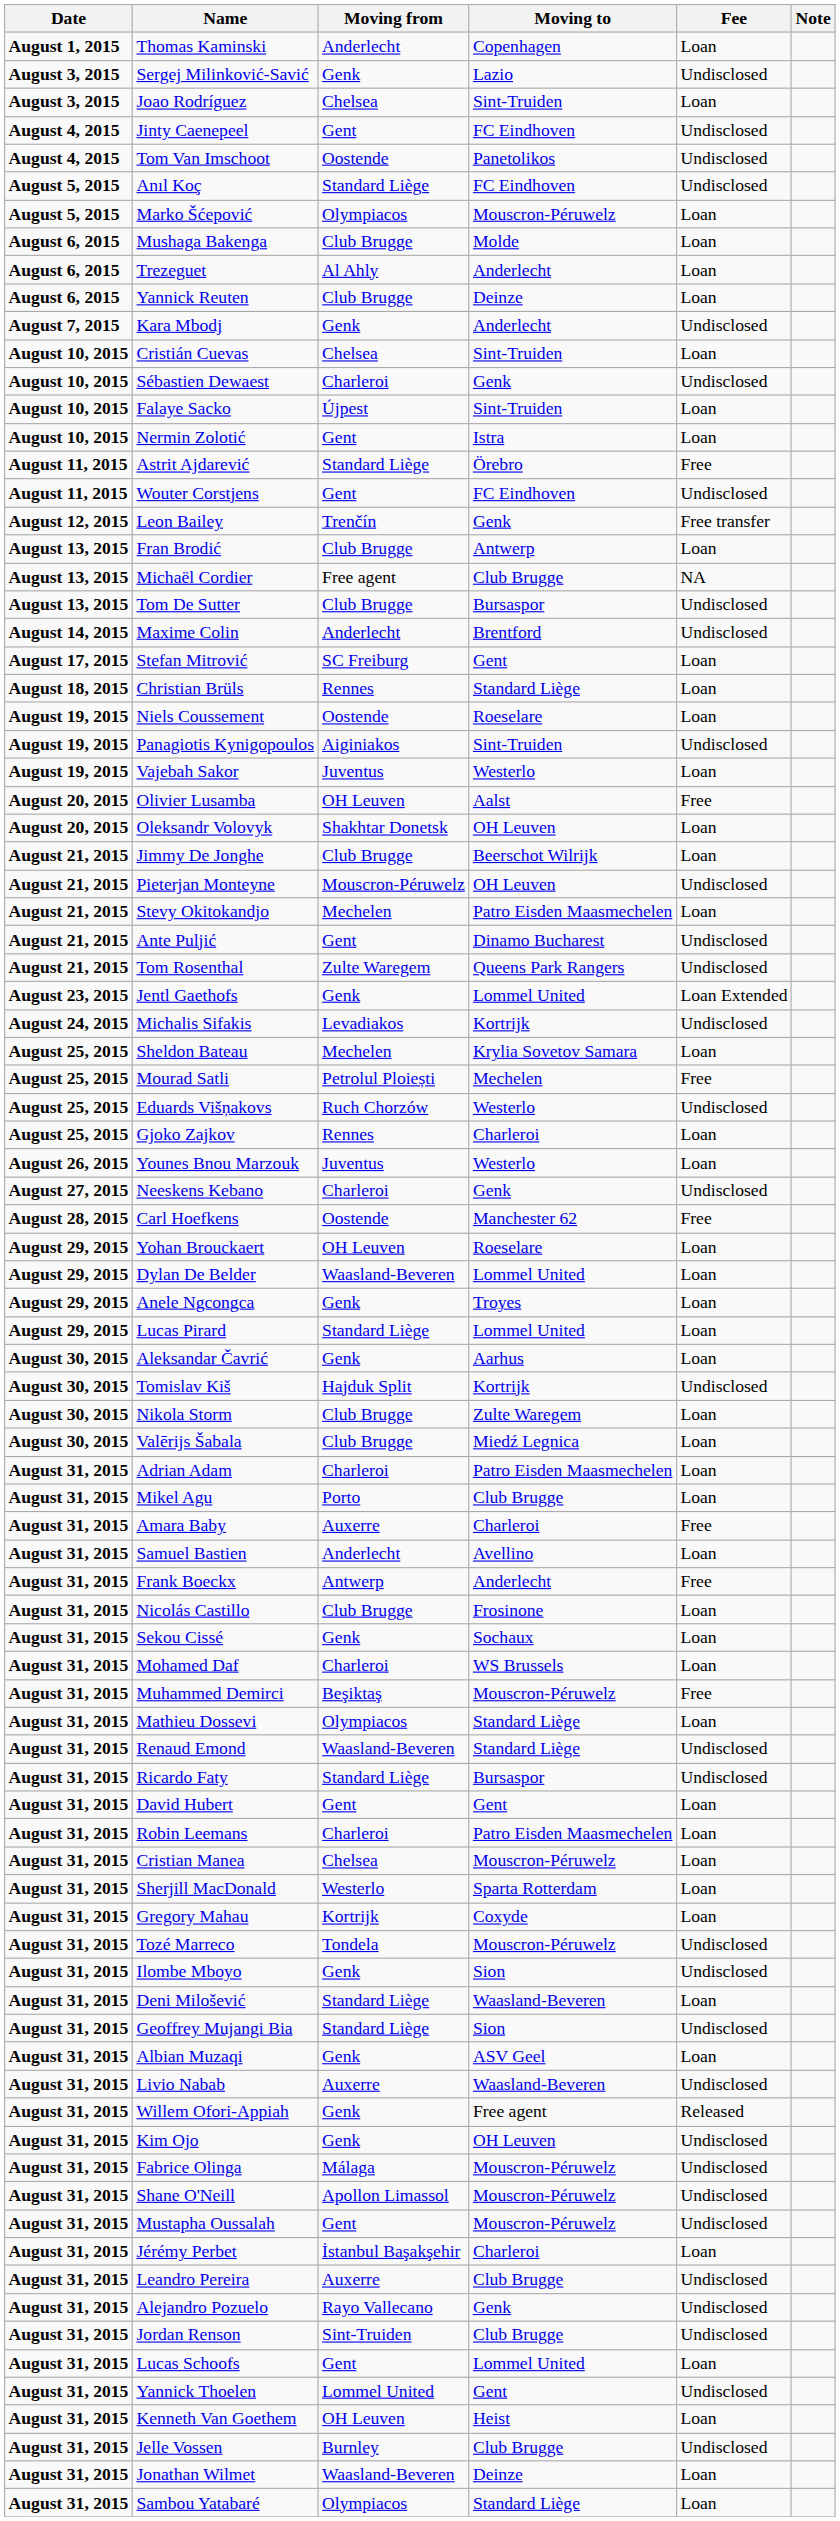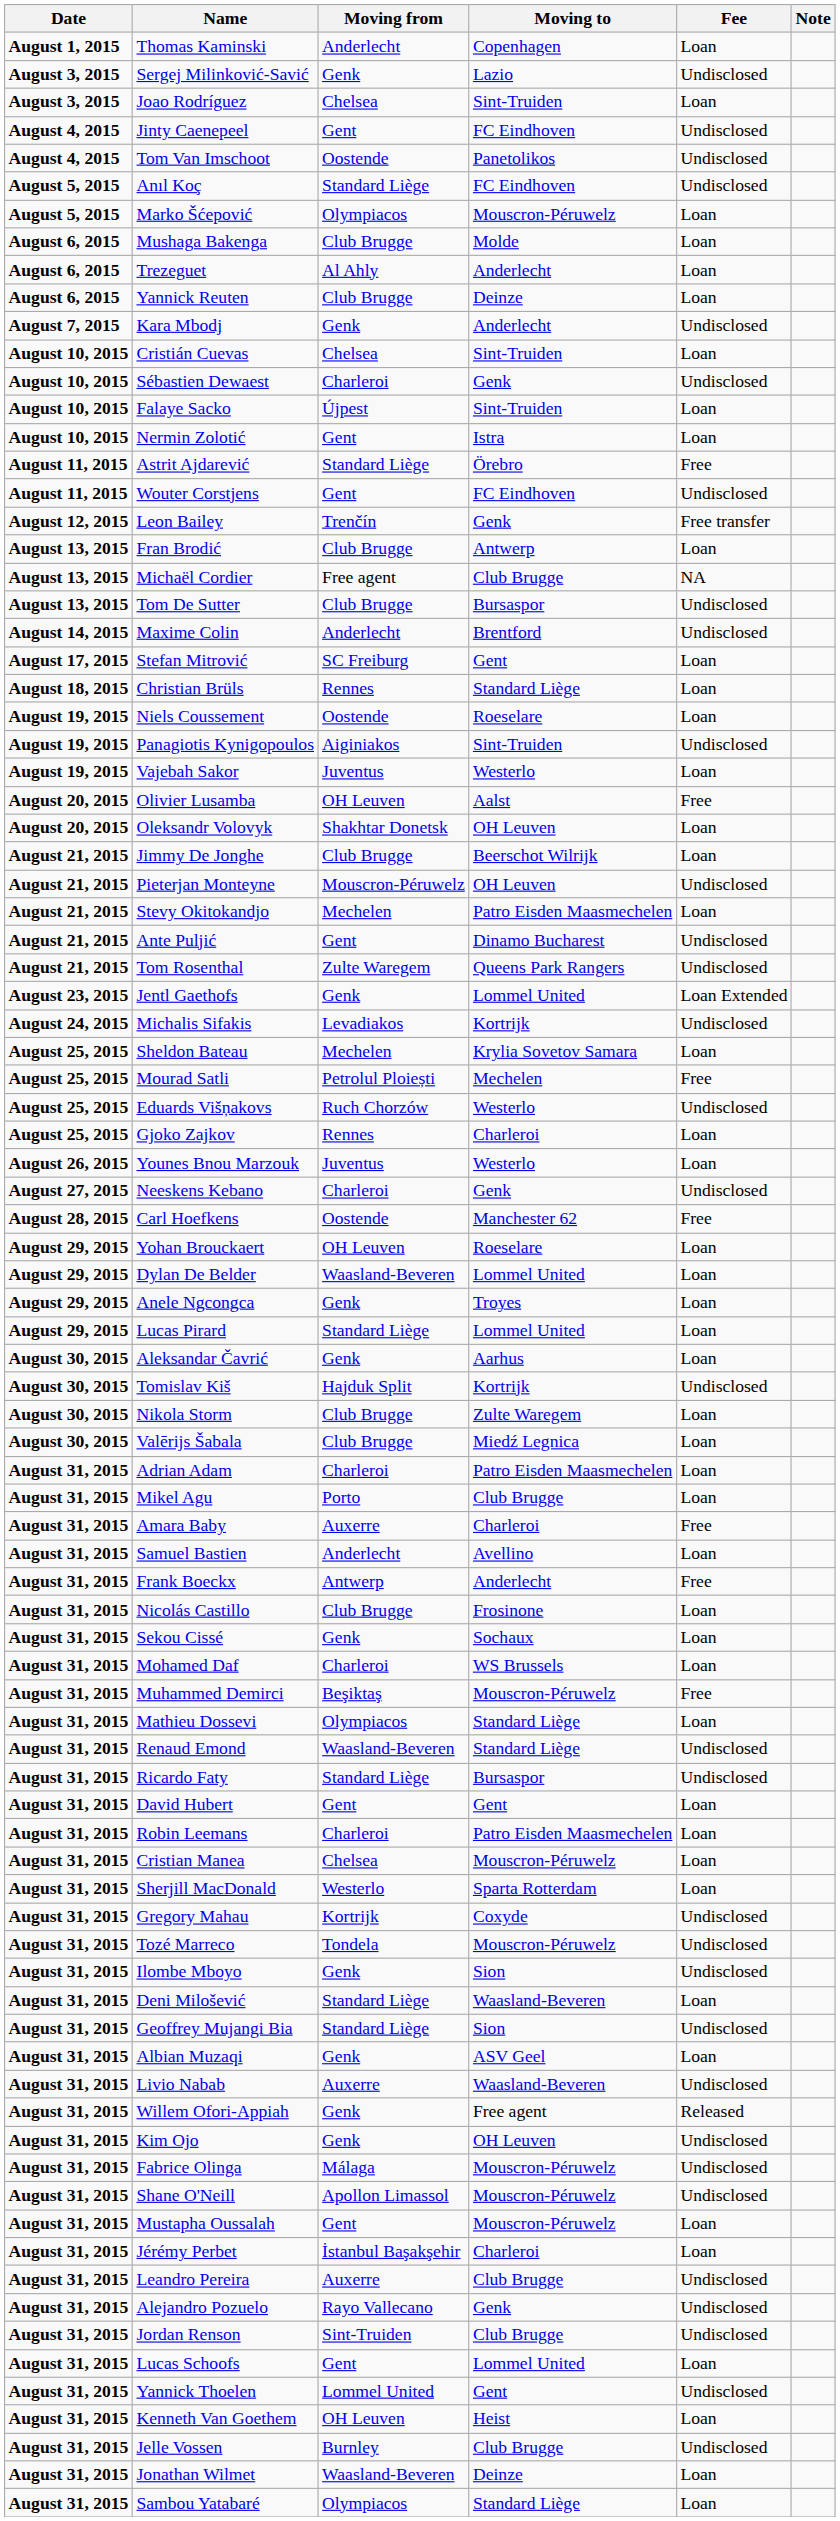Gregory Mahau | Fee: Loan -> Undisclosed
Mustapha Oussalah | Fee: Undisclosed -> Loan
